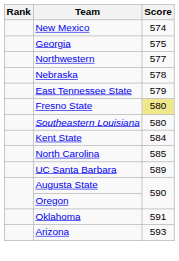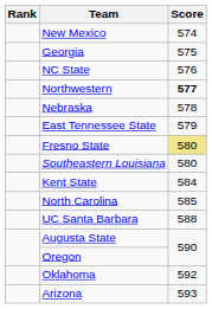+ row: NC State | 576
Northwestern | Score: normal -> bold
UC Santa Barbara | Score: 589 -> 588
Oklahoma | Score: 591 -> 592
